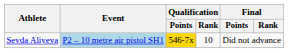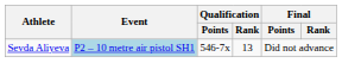Sevda Aliyeva | Qualification / Points: gold background -> no background
Sevda Aliyeva | Qualification / Rank: 10 -> 13
